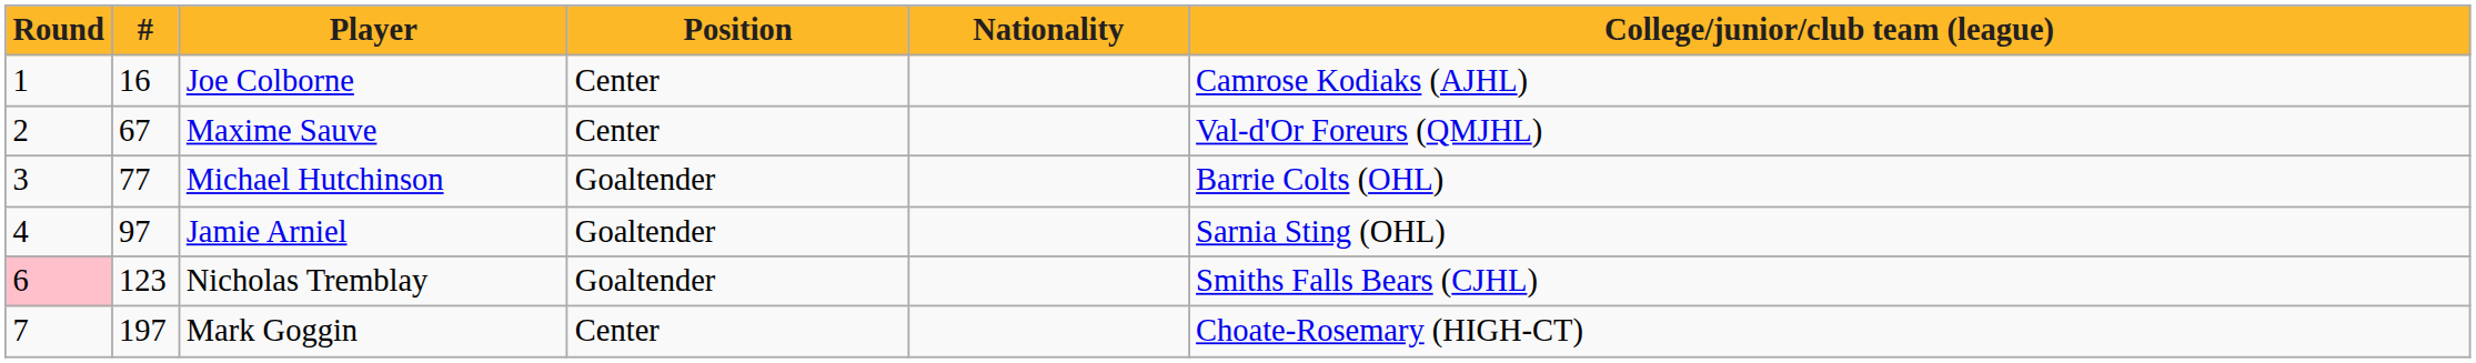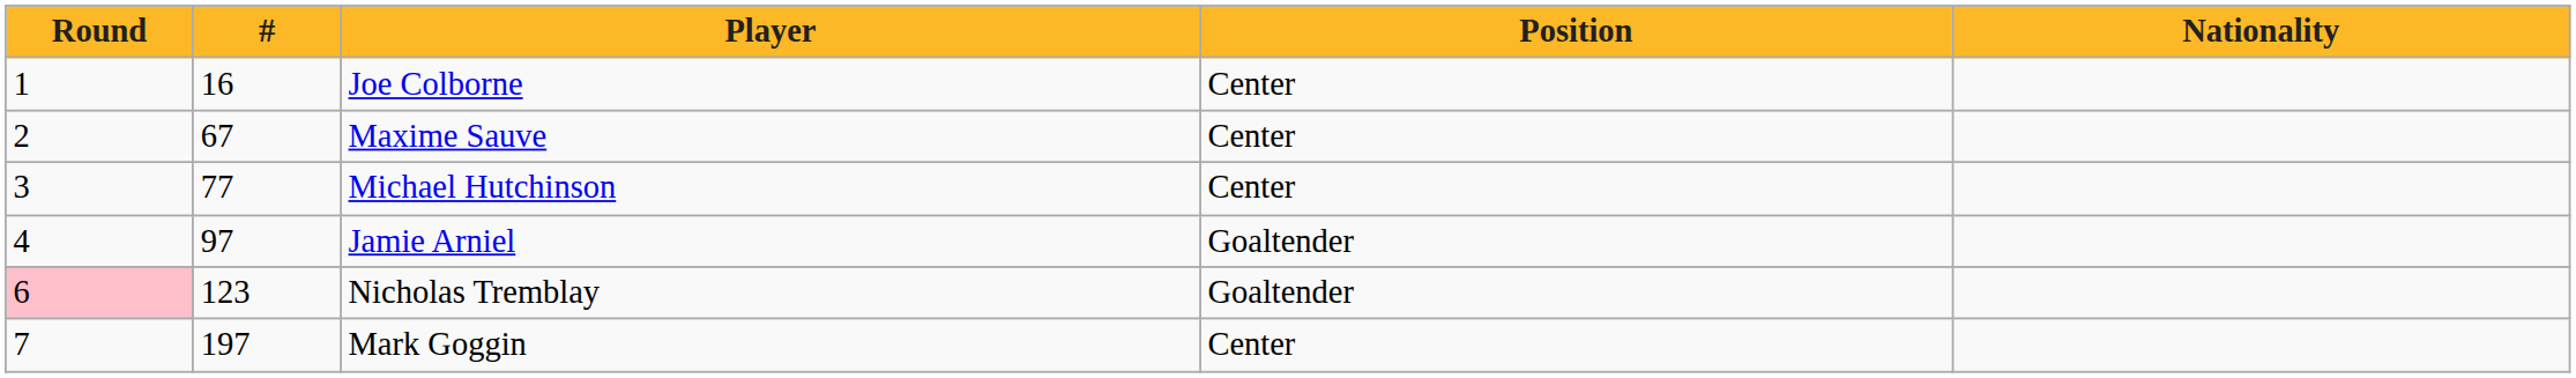- column: College/junior/club team (league) | Camrose Kodiaks (AJHL) | Val-d'Or Foreurs (QMJHL) | Barrie Colts (OHL) | Sarnia Sting (OHL) | Smiths Falls Bears (CJHL) | Choate-Rosemary (HIGH-CT)
Michael Hutchinson | Position: Goaltender -> Center
